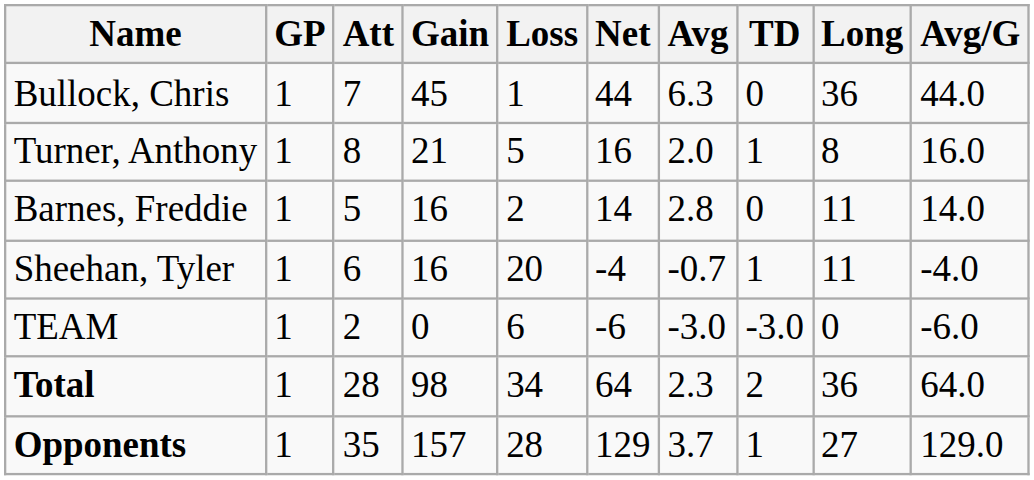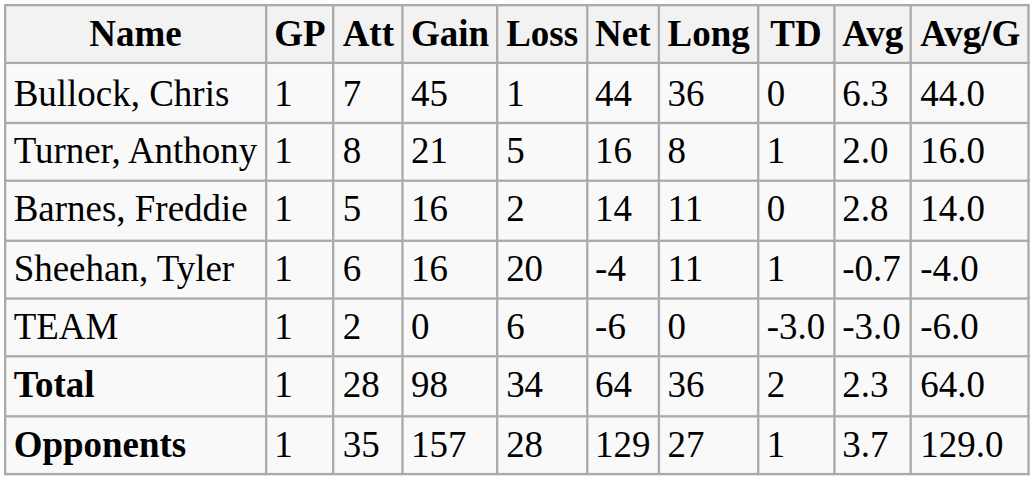columns swapped: Avg <-> Long
